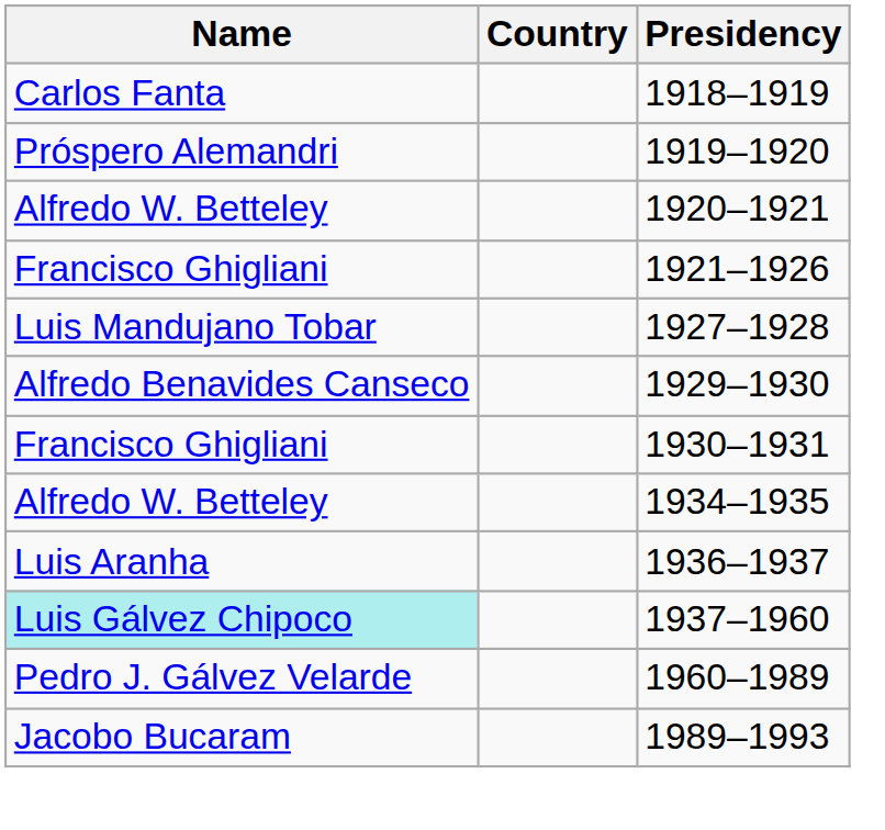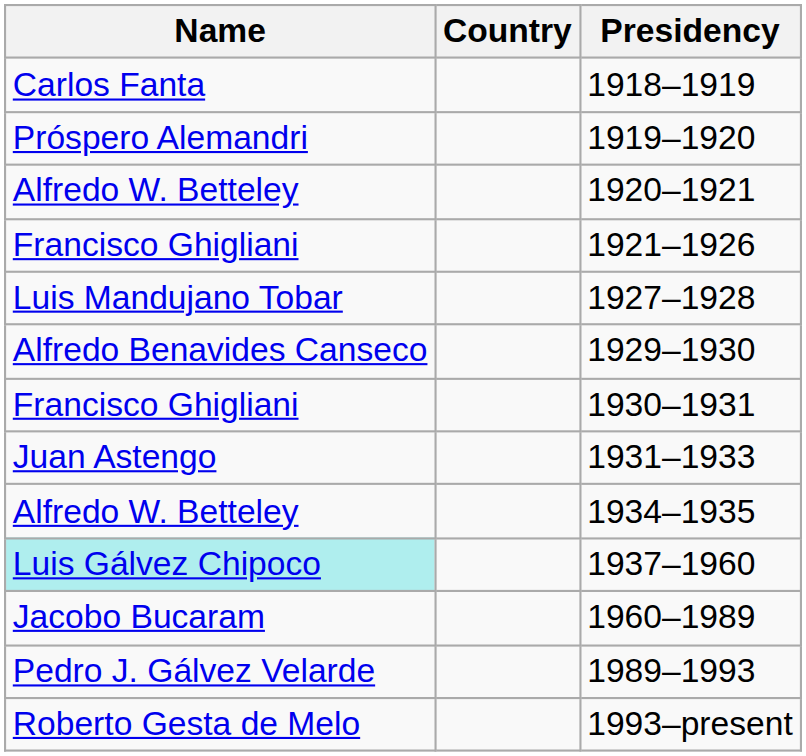+ row: Juan Astengo | 1931–1933
- row: Luis Aranha | 1936–1937
1960–1989 | Name: Pedro J. Gálvez Velarde -> Jacobo Bucaram
1989–1993 | Name: Jacobo Bucaram -> Pedro J. Gálvez Velarde
+ row: Roberto Gesta de Melo | 1993–present
